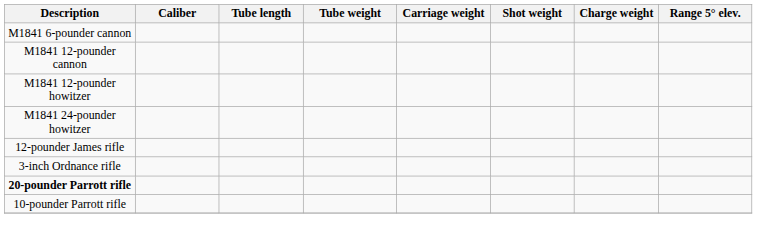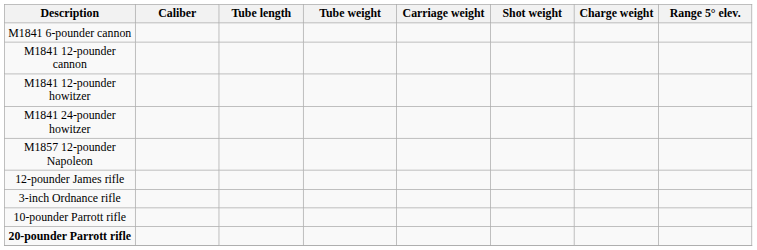+ row: M1857 12-pounder Napoleon
rows swapped: 10-pounder Parrott rifle <-> 20-pounder Parrott rifle
